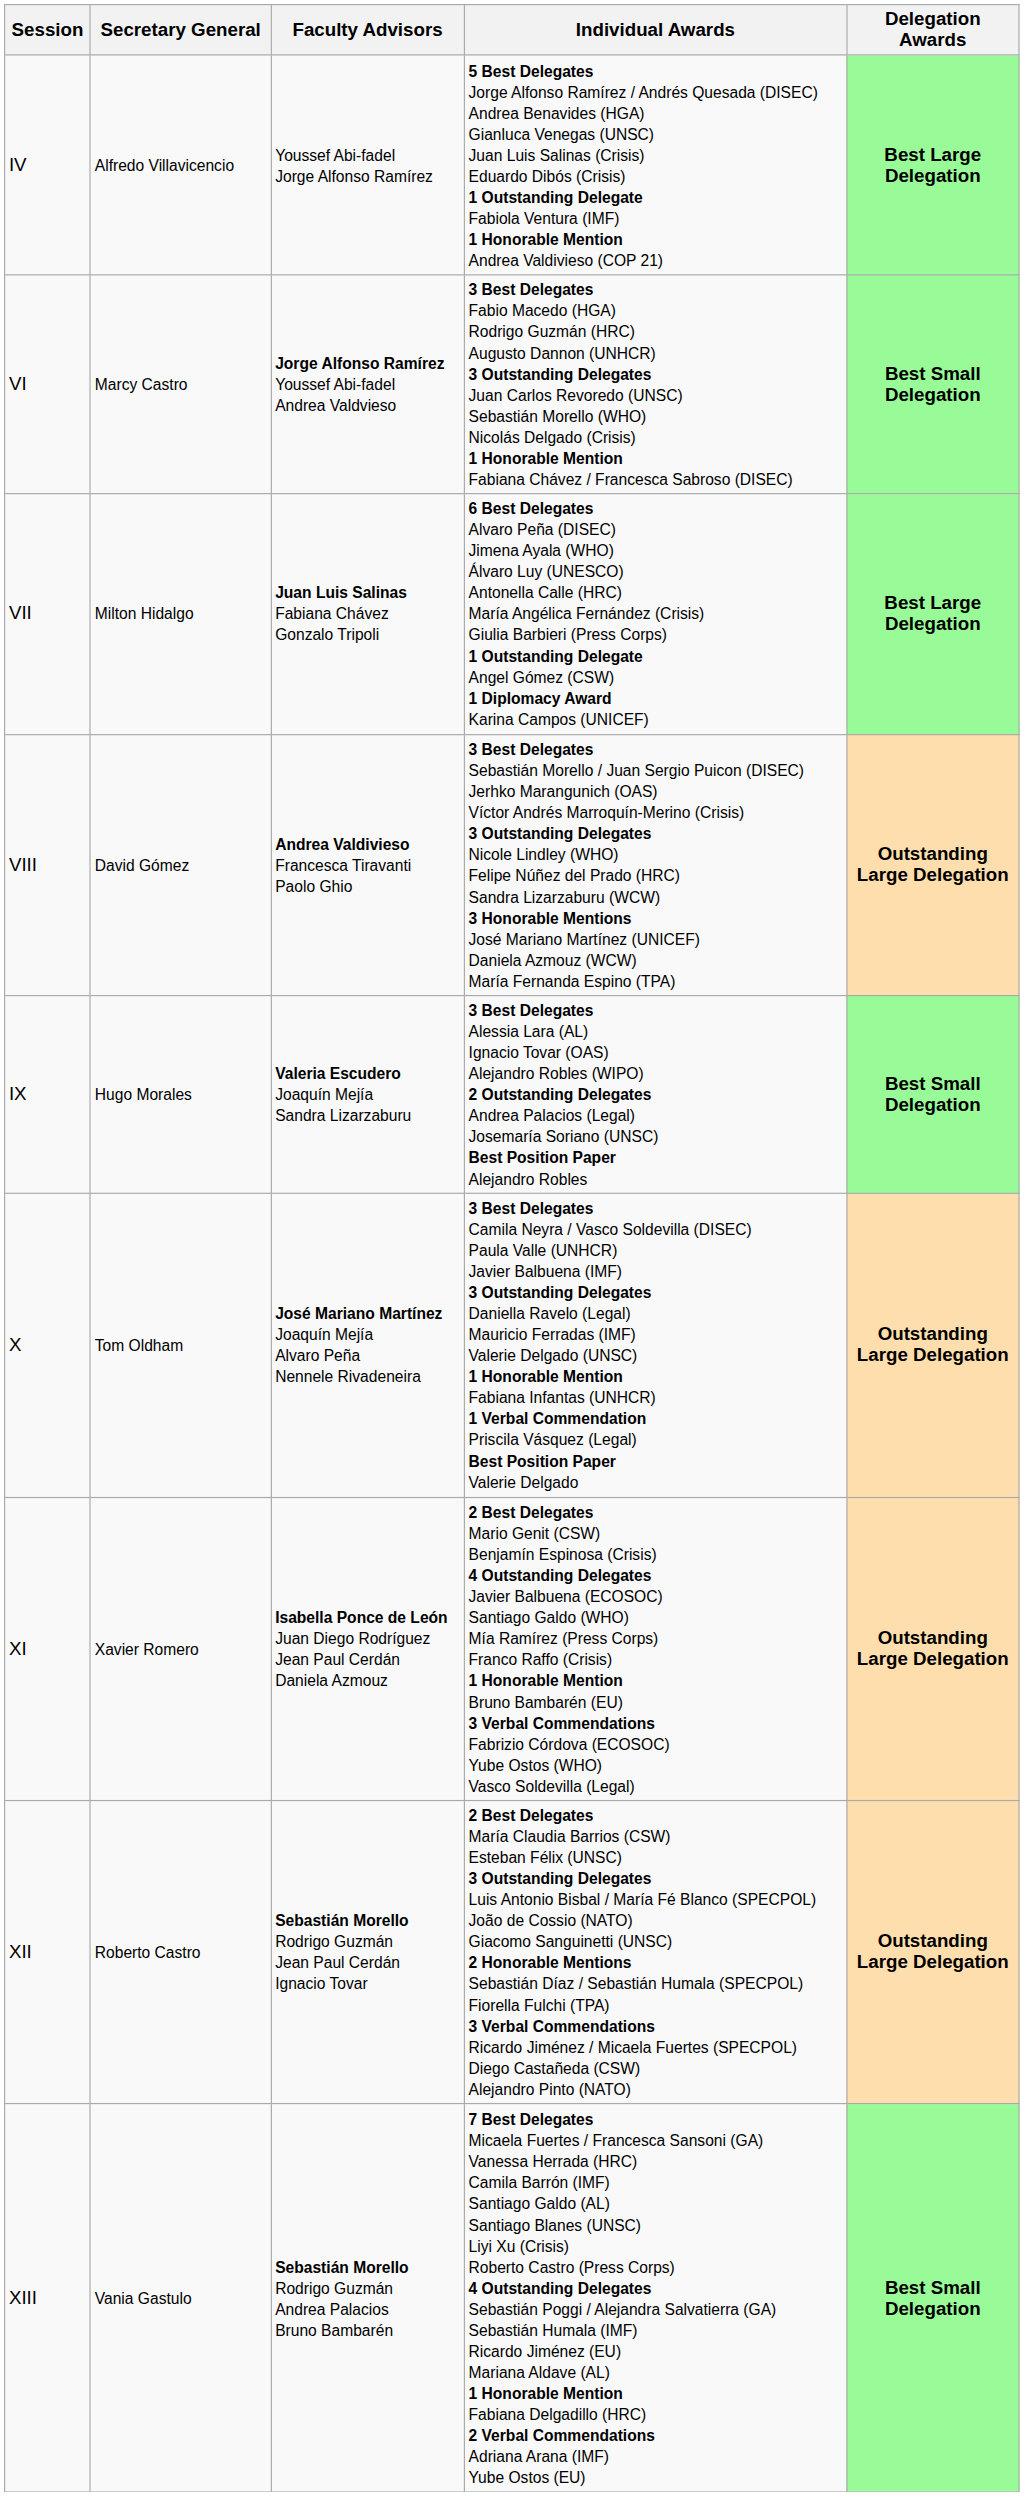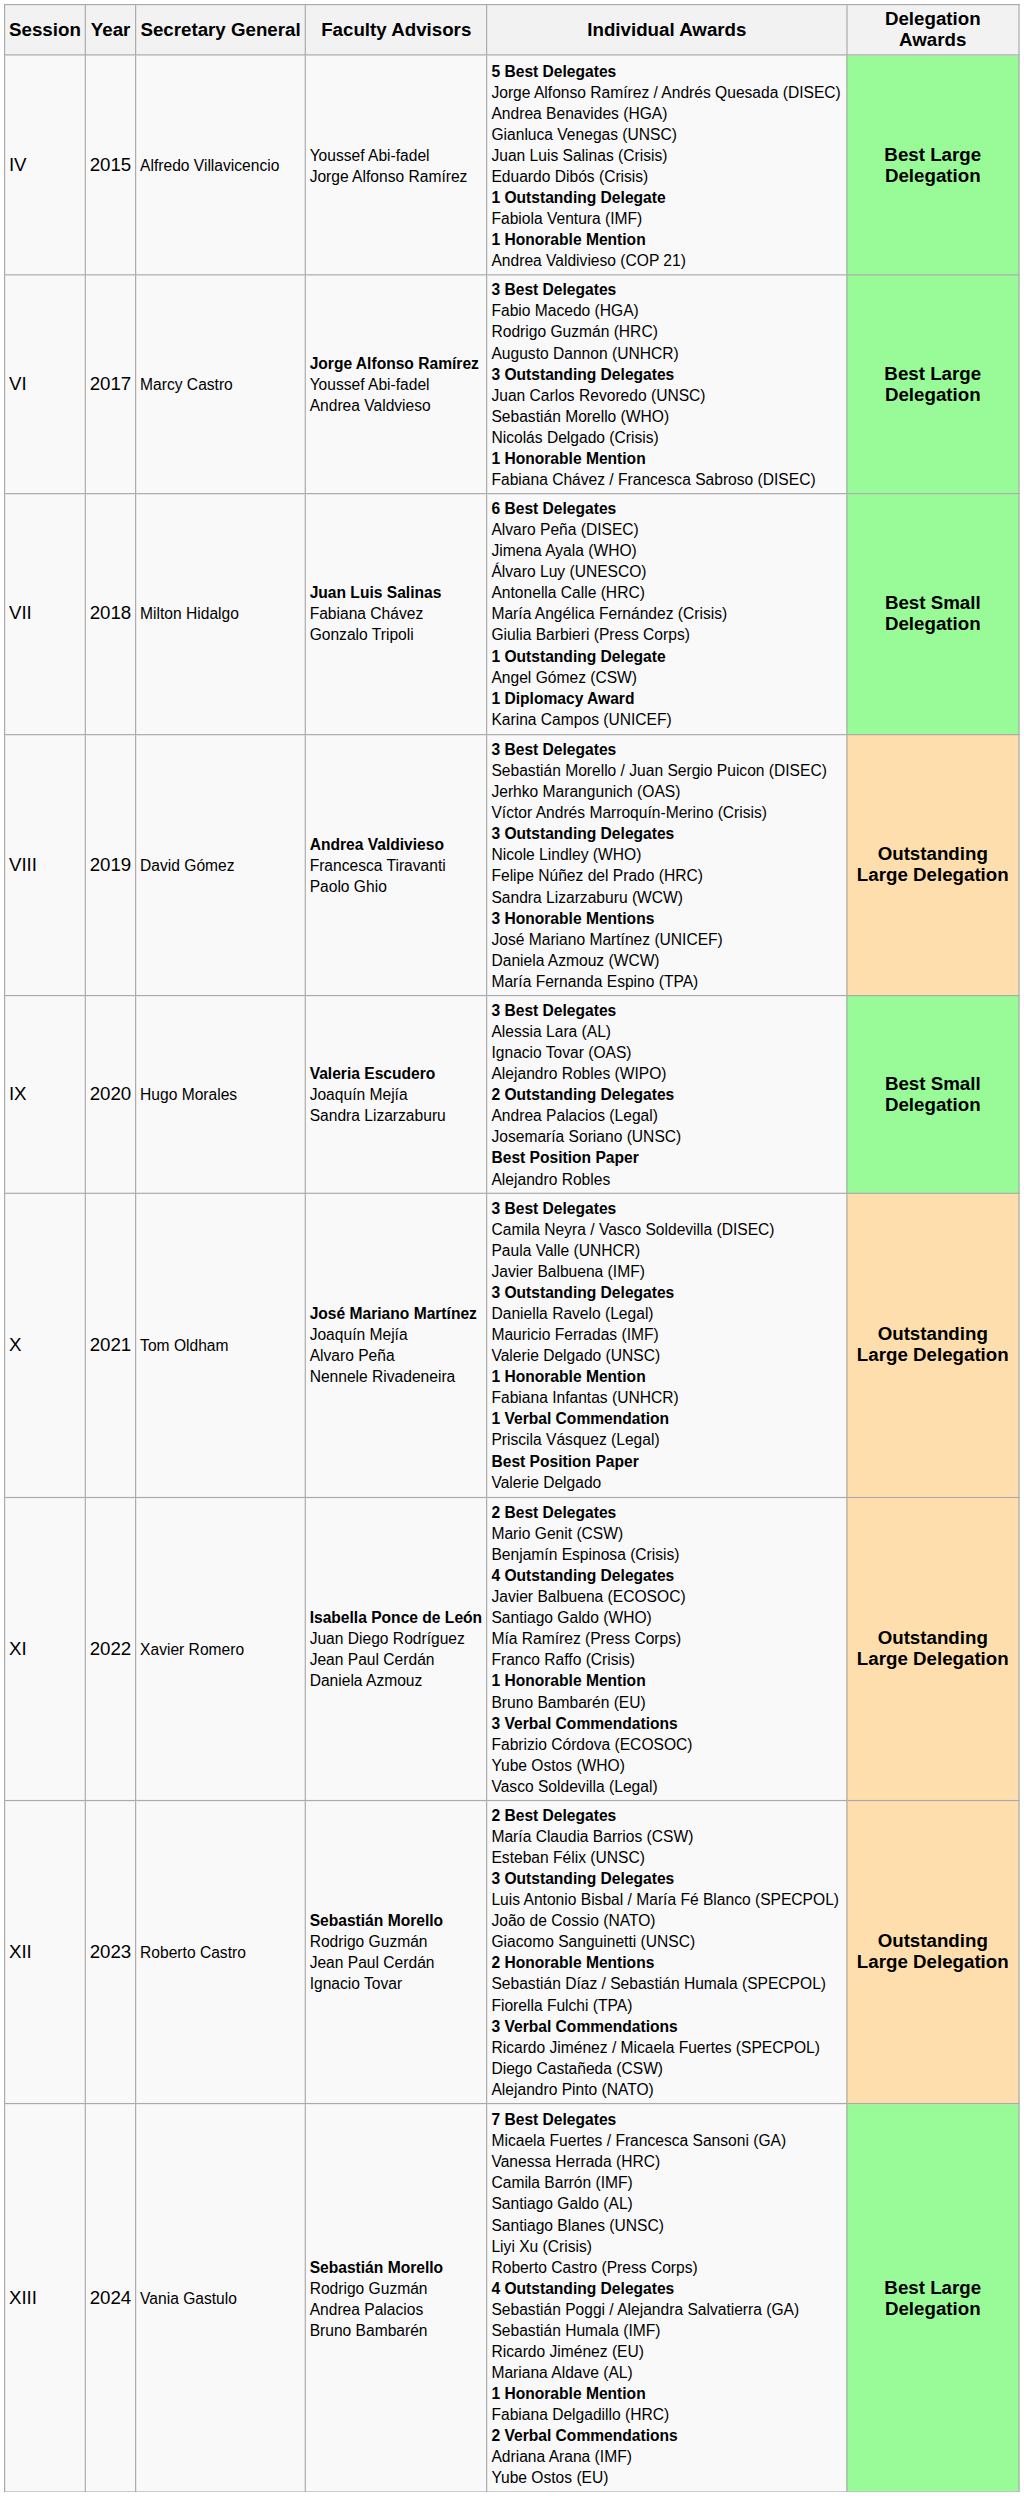+ column: Year | 2015 | 2017 | 2018 | 2019 | 2020 | 2021 | 2022 | 2023 | 2024
VI | Delegation Awards: Best Small Delegation -> Best Large Delegation
VII | Delegation Awards: Best Large Delegation -> Best Small Delegation
XIII | Delegation Awards: Best Small Delegation -> Best Large Delegation
